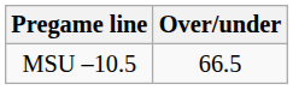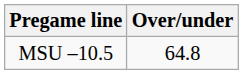MSU –10.5 | Over/under: 66.5 -> 64.8
